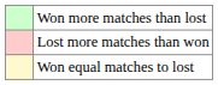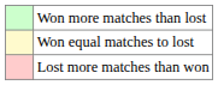rows swapped: Won equal matches to lost <-> Lost more matches than won
